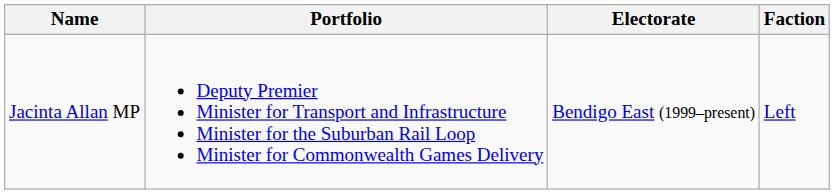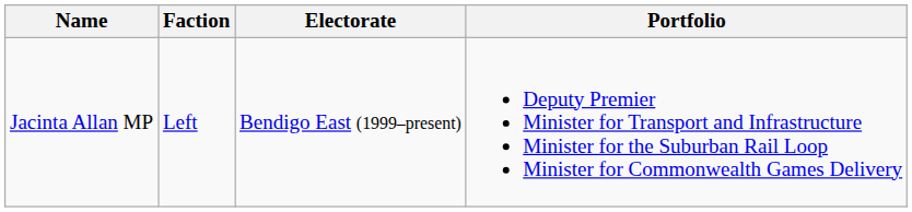columns swapped: Portfolio <-> Faction
